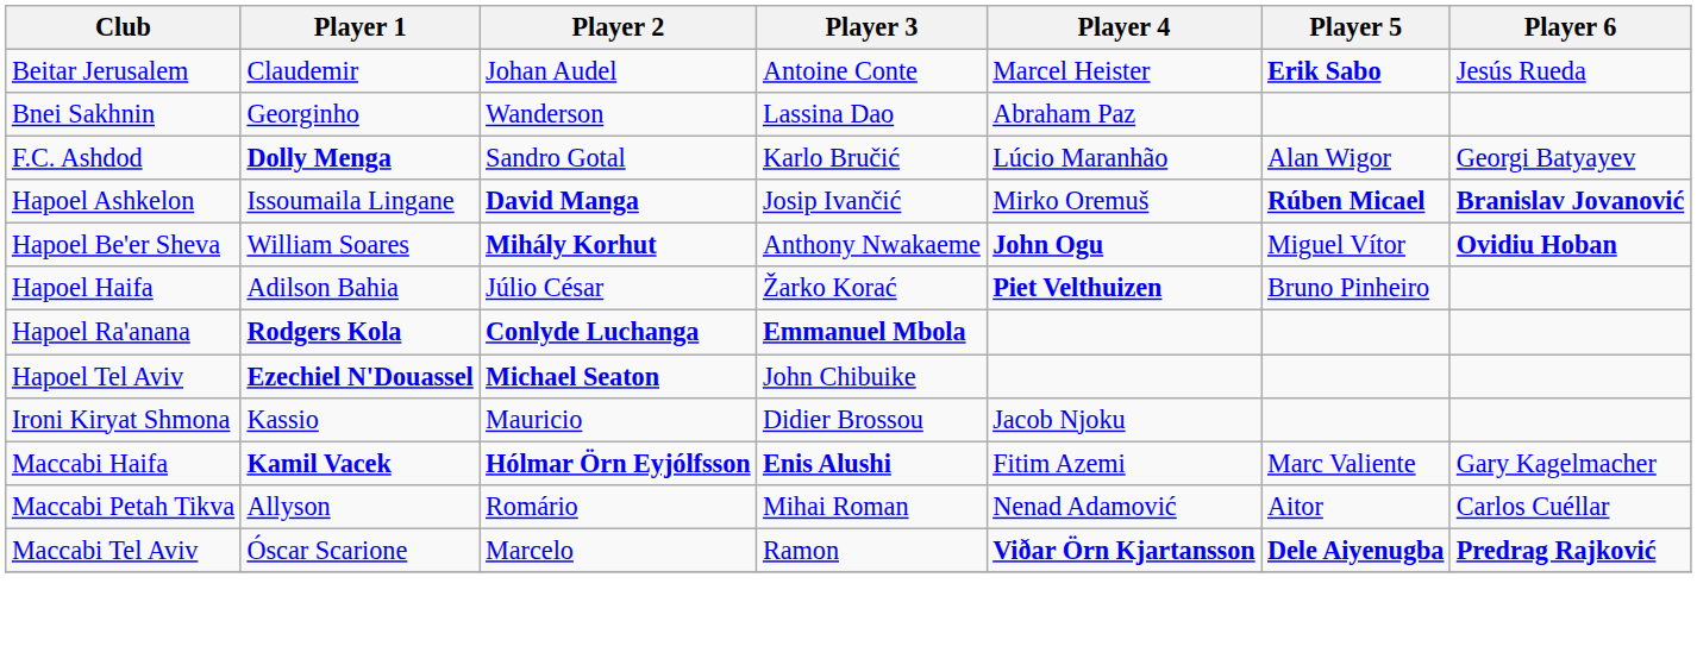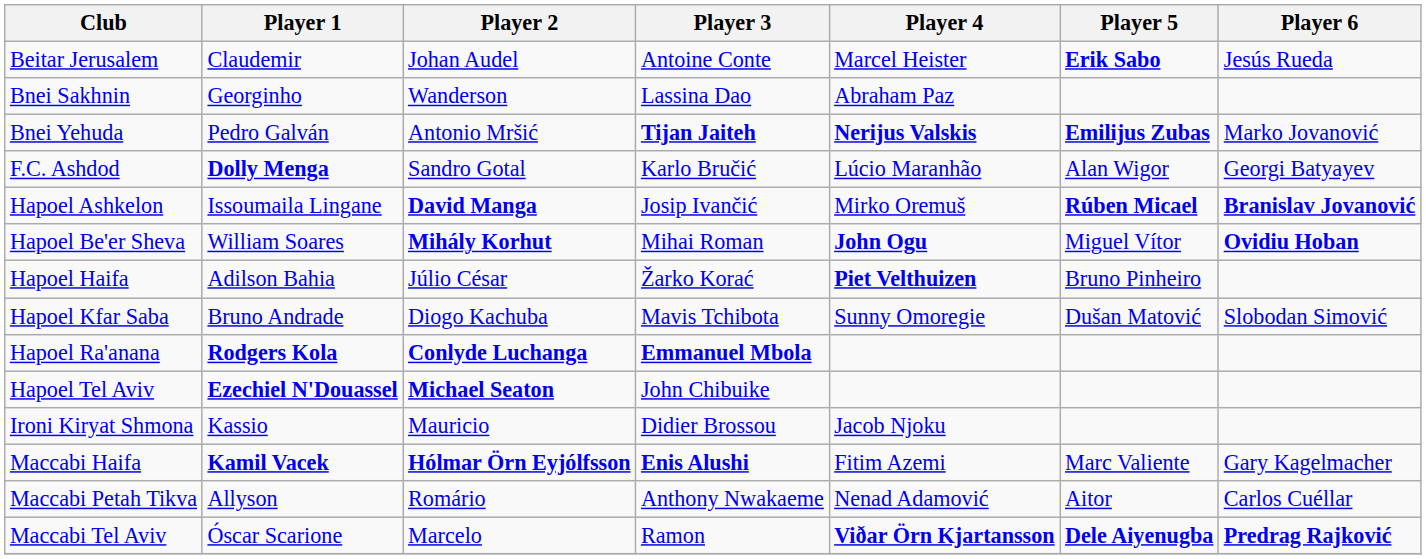+ row: Bnei Yehuda | Pedro Galván | Antonio Mršić | Tijan Jaiteh | Nerijus Valskis | Emilijus Zubas | Marko Jovanović
Hapoel Be'er Sheva | Player 3: Anthony Nwakaeme -> Mihai Roman
+ row: Hapoel Kfar Saba | Bruno Andrade | Diogo Kachuba | Mavis Tchibota | Sunny Omoregie | Dušan Matović | Slobodan Simović
Maccabi Petah Tikva | Player 3: Mihai Roman -> Anthony Nwakaeme
